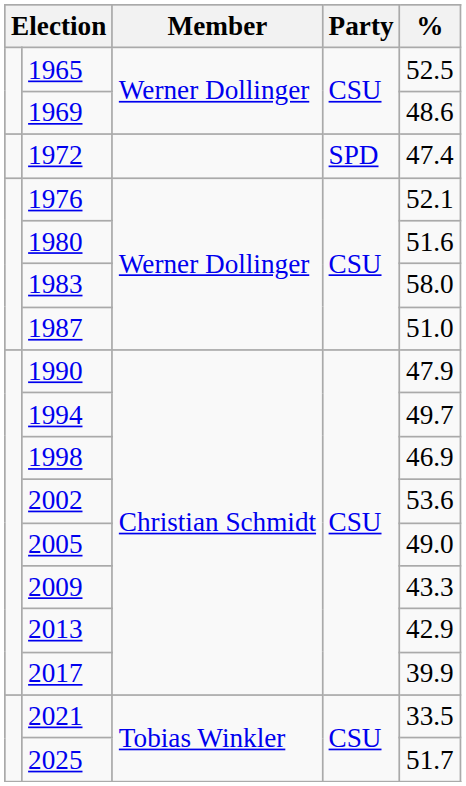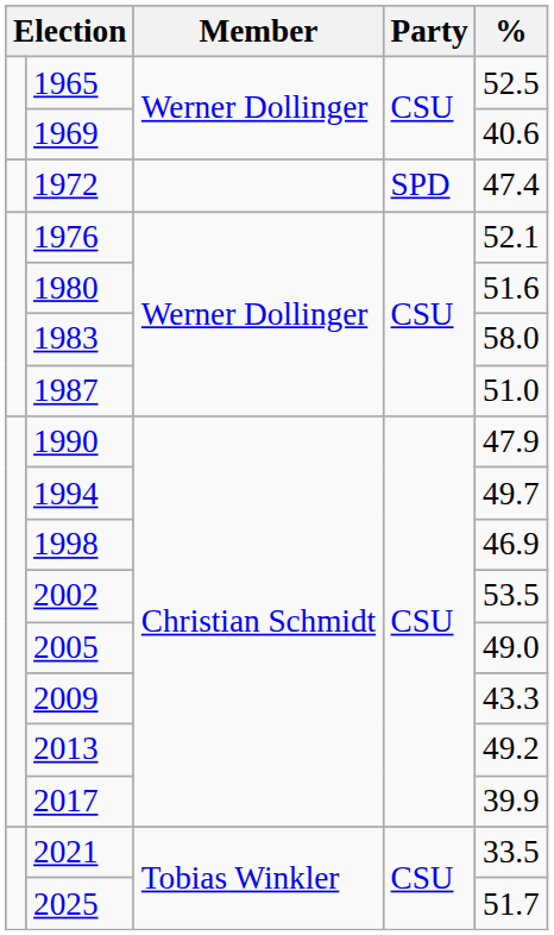1969 | %: 48.6 -> 40.6
2002 | %: 53.6 -> 53.5
2013 | %: 42.9 -> 49.2
